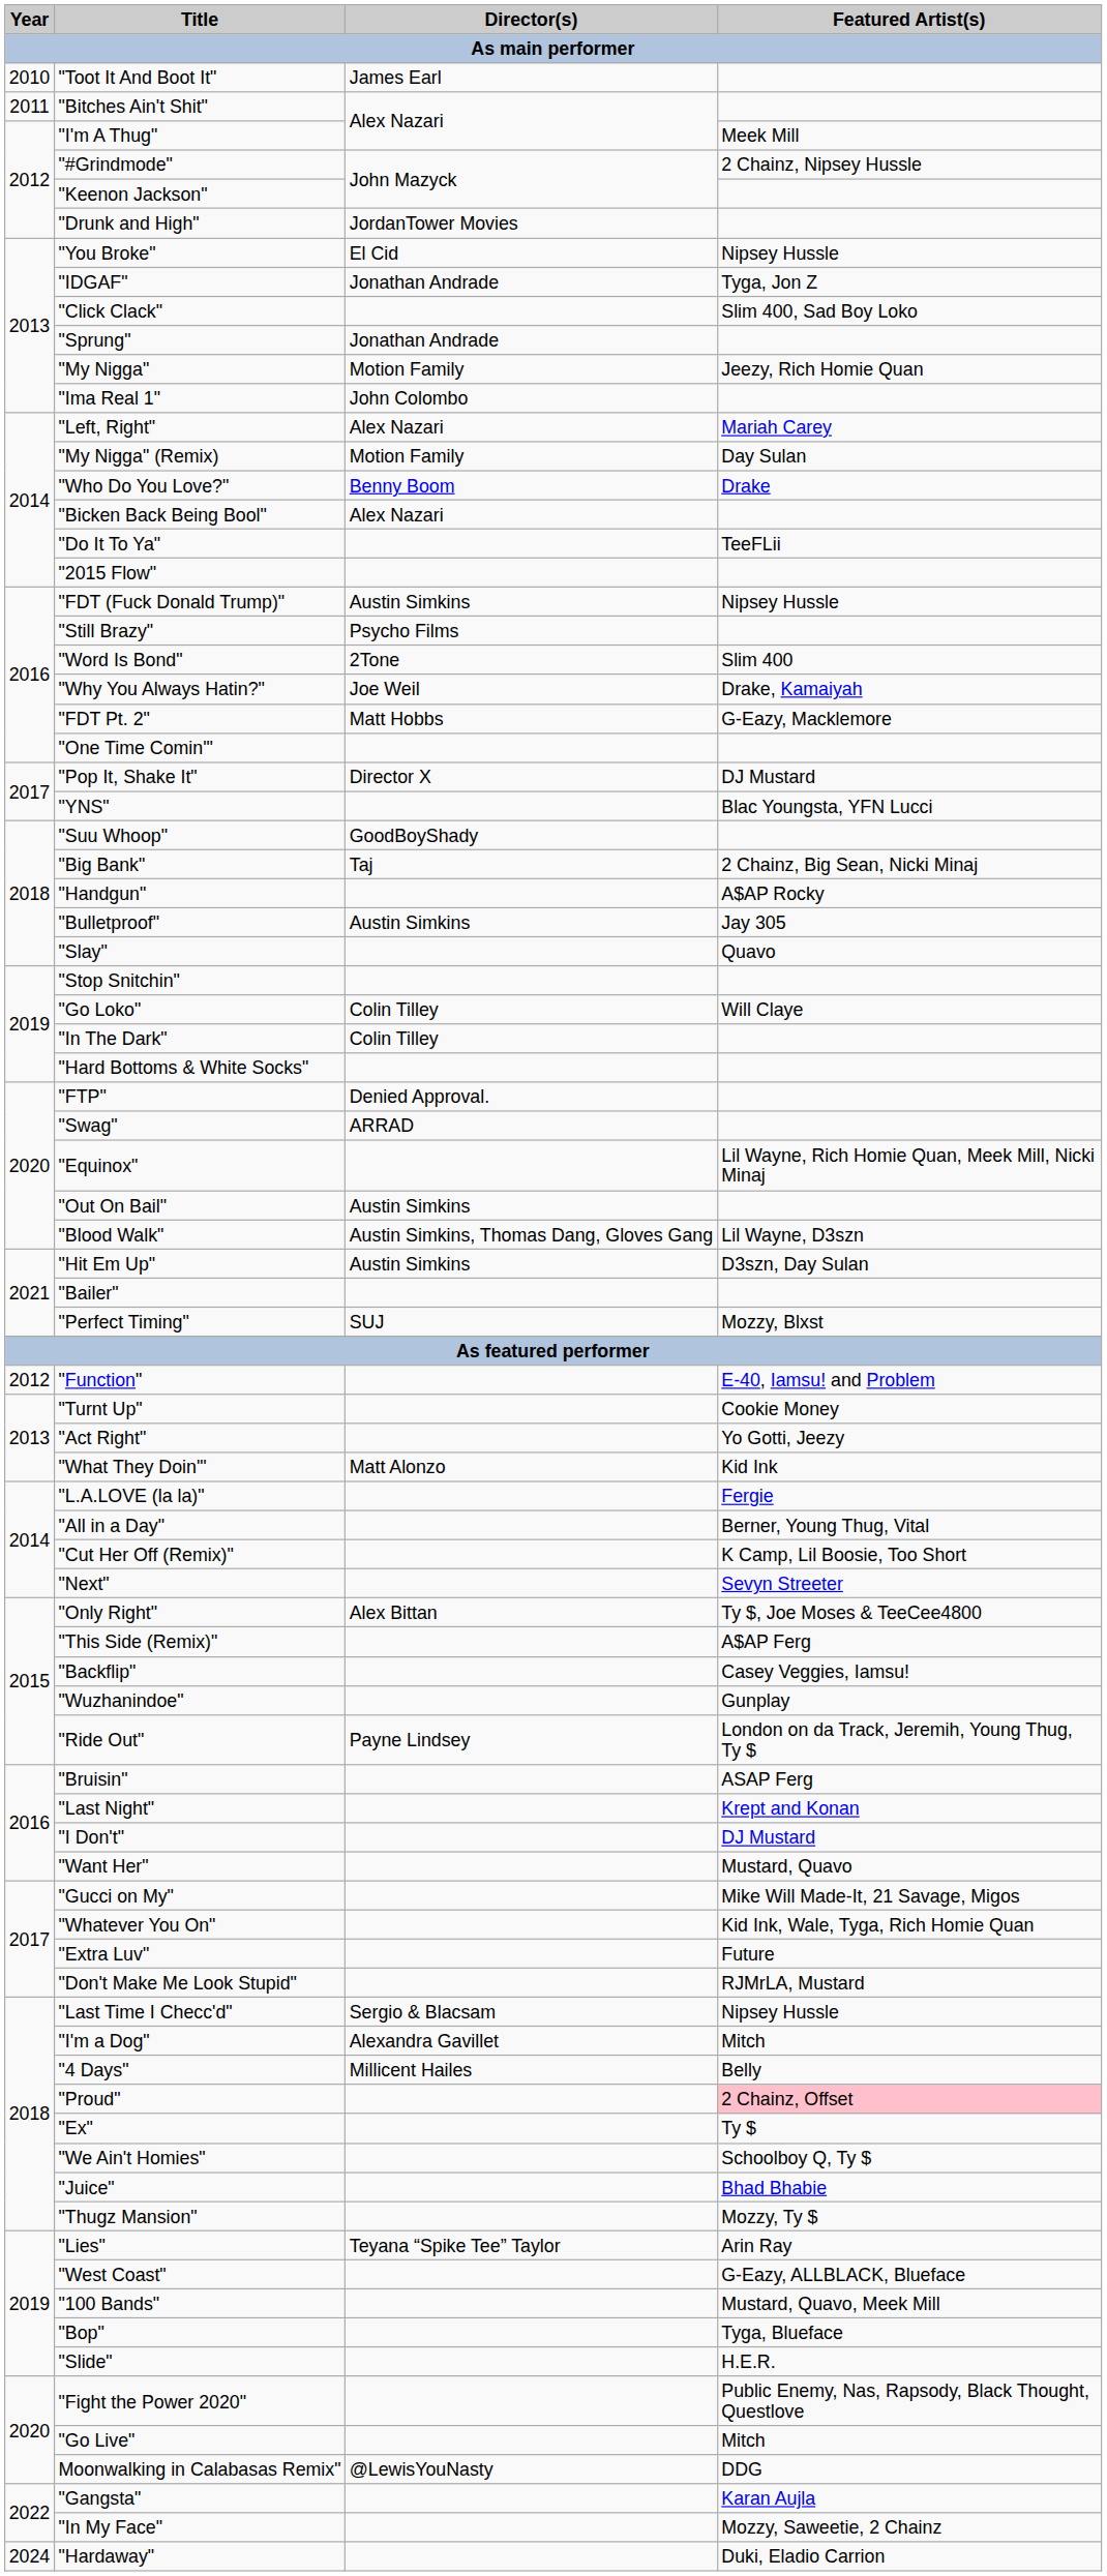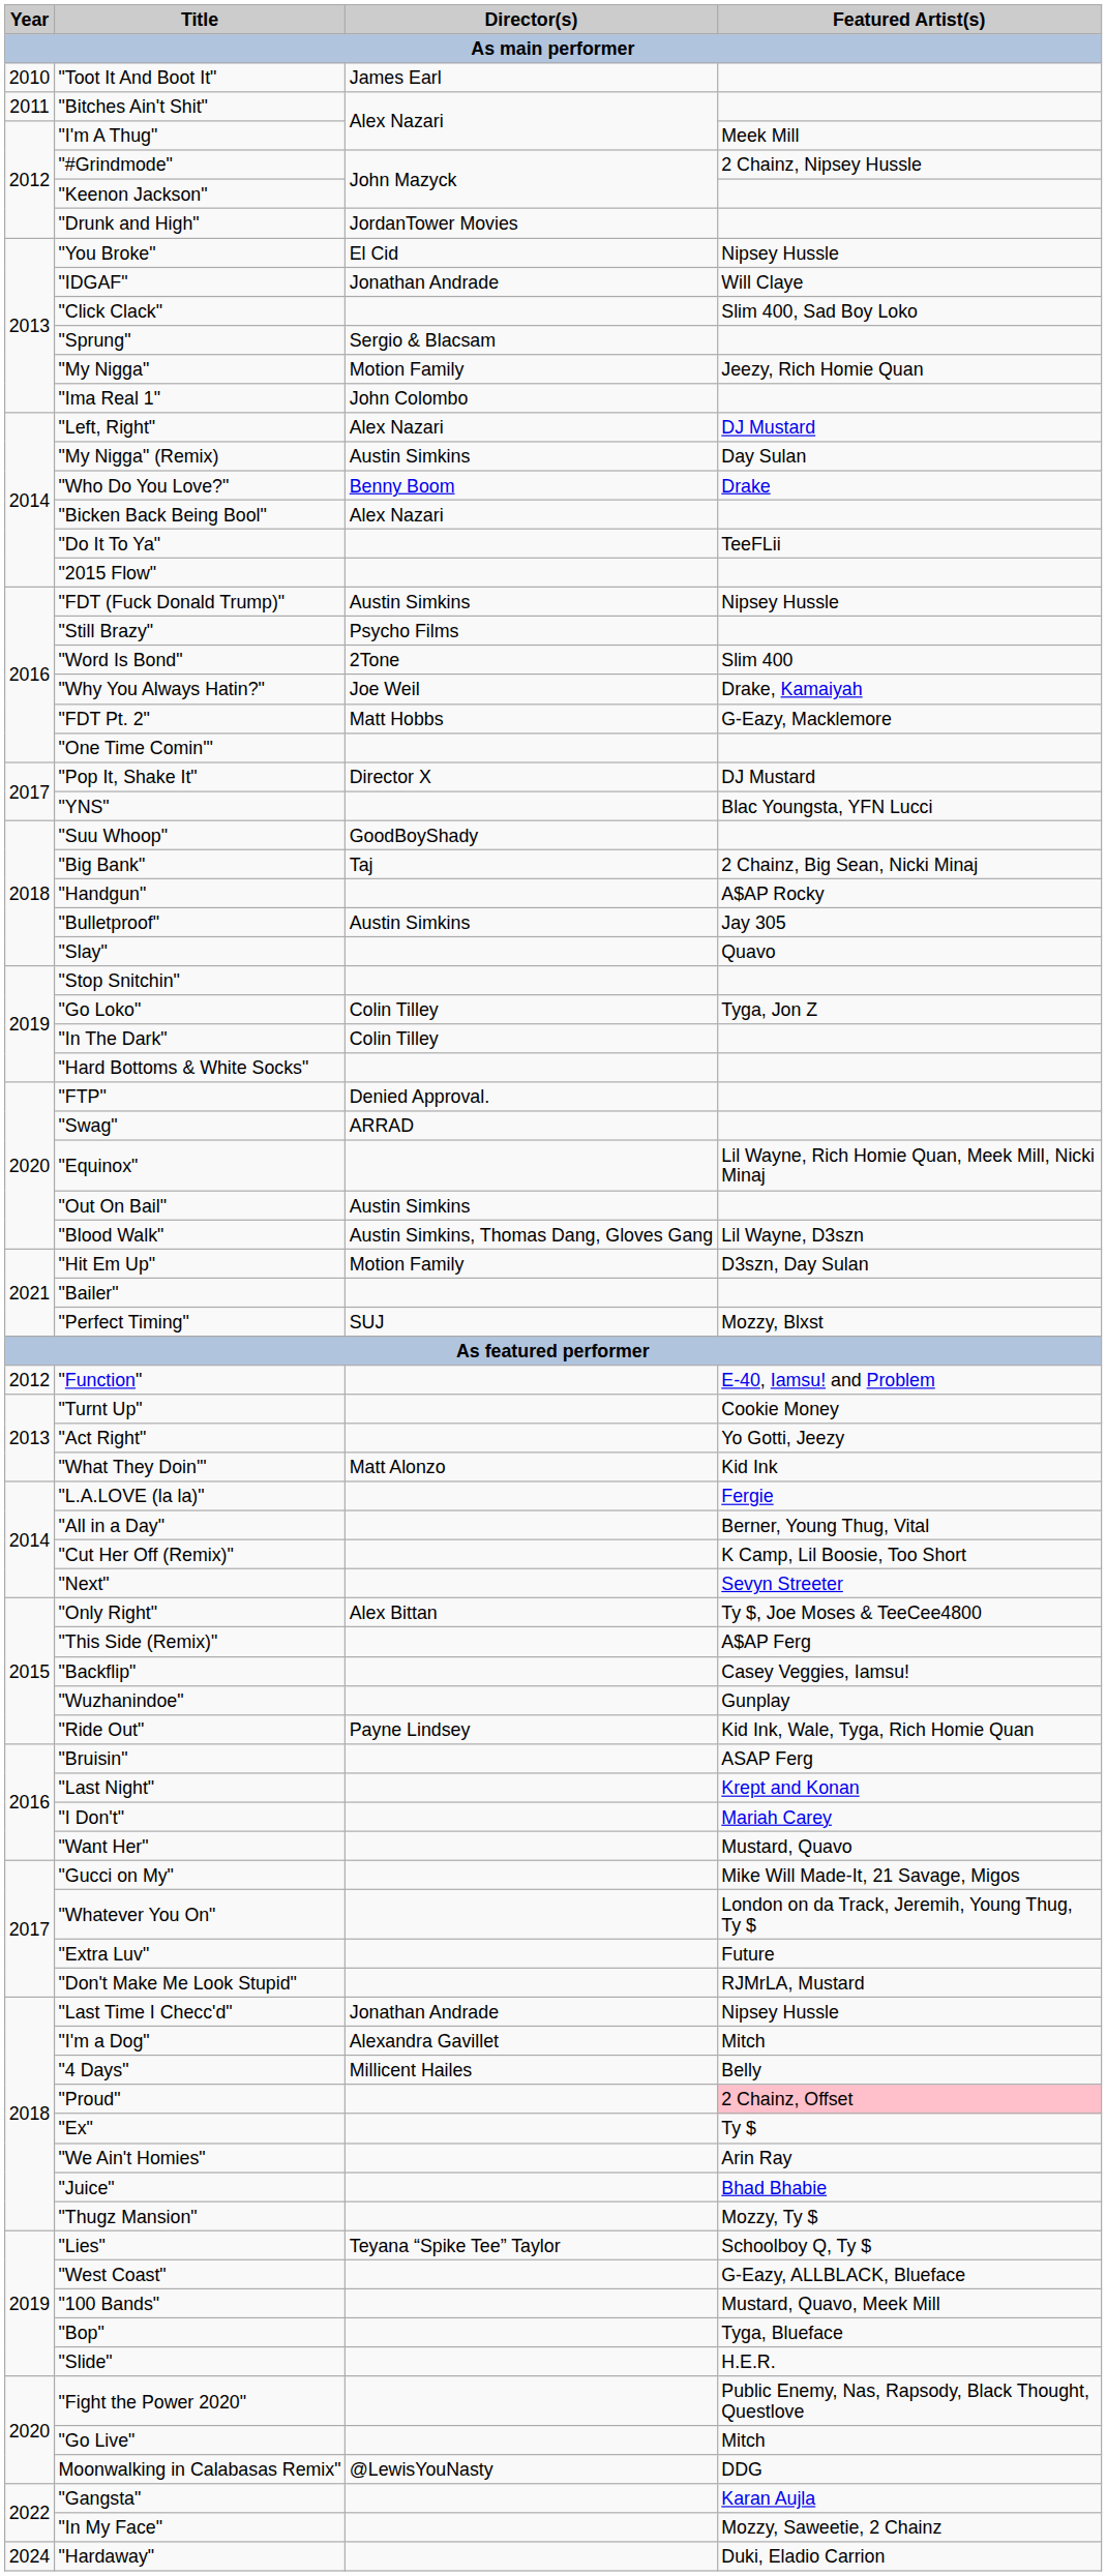"IDGAF" | Featured Artist(s): Tyga, Jon Z -> Will Claye
"Sprung" | Director(s): Jonathan Andrade -> Sergio & Blacsam
"Left, Right" | Featured Artist(s): Mariah Carey -> DJ Mustard
"My Nigga" (Remix) | Director(s): Motion Family -> Austin Simkins
"Go Loko" | Featured Artist(s): Will Claye -> Tyga, Jon Z
"Hit Em Up" | Director(s): Austin Simkins -> Motion Family
"Ride Out" | Featured Artist(s): London on da Track, Jeremih, Young Thug, Ty $ -> Kid Ink, Wale, Tyga, Rich Homie Quan
"I Don't" | Featured Artist(s): DJ Mustard -> Mariah Carey
"Whatever You On" | Featured Artist(s): Kid Ink, Wale, Tyga, Rich Homie Quan -> London on da Track, Jeremih, Young Thug, Ty $
"Last Time I Checc'd" | Director(s): Sergio & Blacsam -> Jonathan Andrade
"We Ain't Homies" | Featured Artist(s): Schoolboy Q, Ty $ -> Arin Ray
"Lies" | Featured Artist(s): Arin Ray -> Schoolboy Q, Ty $
